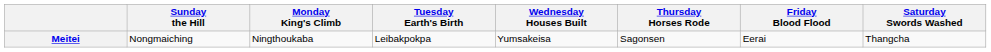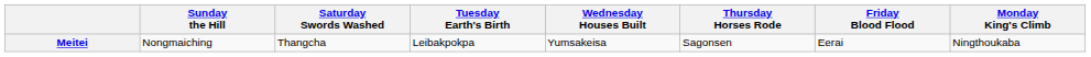columns swapped: Monday King's Climb <-> Saturday Swords Washed
